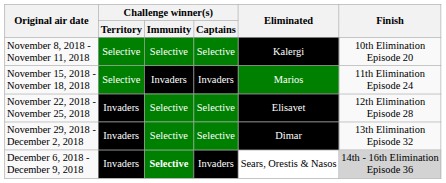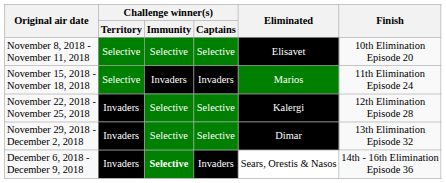November 8, 2018 - November 11, 2018 | Eliminated: Kalergi -> Elisavet
November 22, 2018 - November 25, 2018 | Eliminated: Elisavet -> Kalergi
December 6, 2018 - December 9, 2018 | Finish: lightgrey background -> no background
